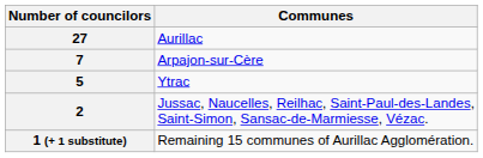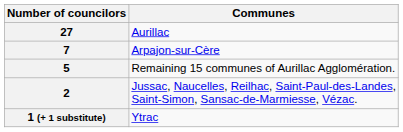5 | Communes: Ytrac -> Remaining 15 communes of Aurillac Agglomération.
1 (+ 1 substitute) | Communes: Remaining 15 communes of Aurillac Agglomération. -> Ytrac
